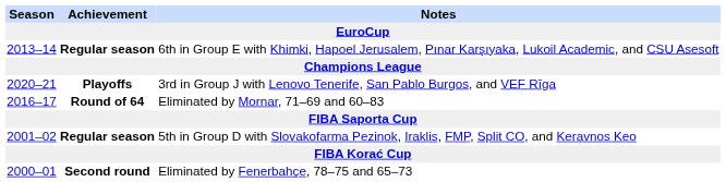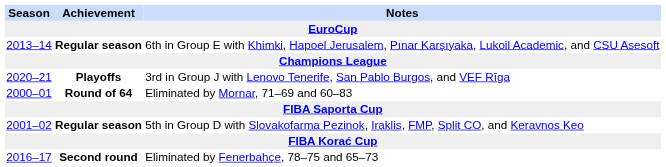Eliminated by Mornar, 71–69 and 60–83 | Season: 2016–17 -> 2000–01
Eliminated by Fenerbahçe, 78–75 and 65–73 | Season: 2000–01 -> 2016–17
